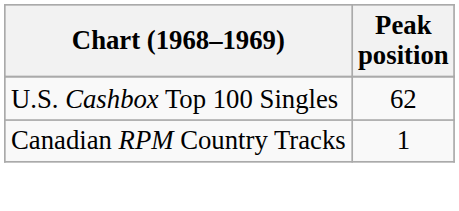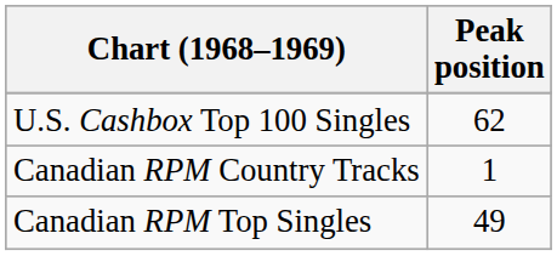+ row: Canadian RPM Top Singles | 49
